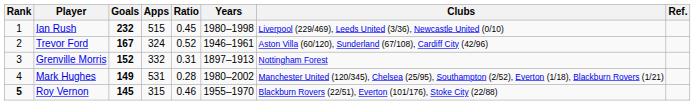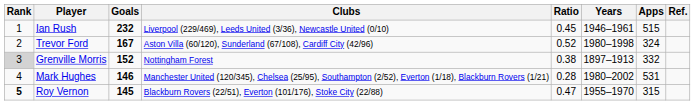columns swapped: Apps <-> Clubs
Ian Rush | Years: 1980–1998 -> 1946–1961
Trevor Ford | Years: 1946–1961 -> 1980–1998
Grenville Morris | Rank: no background -> lightgrey background
Grenville Morris | Ratio: 0.31 -> 0.38
Mark Hughes | Goals: 149 -> 146
Roy Vernon | Ratio: 0.46 -> 0.47
